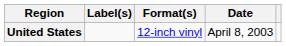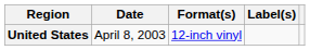columns swapped: Date <-> Label(s)
